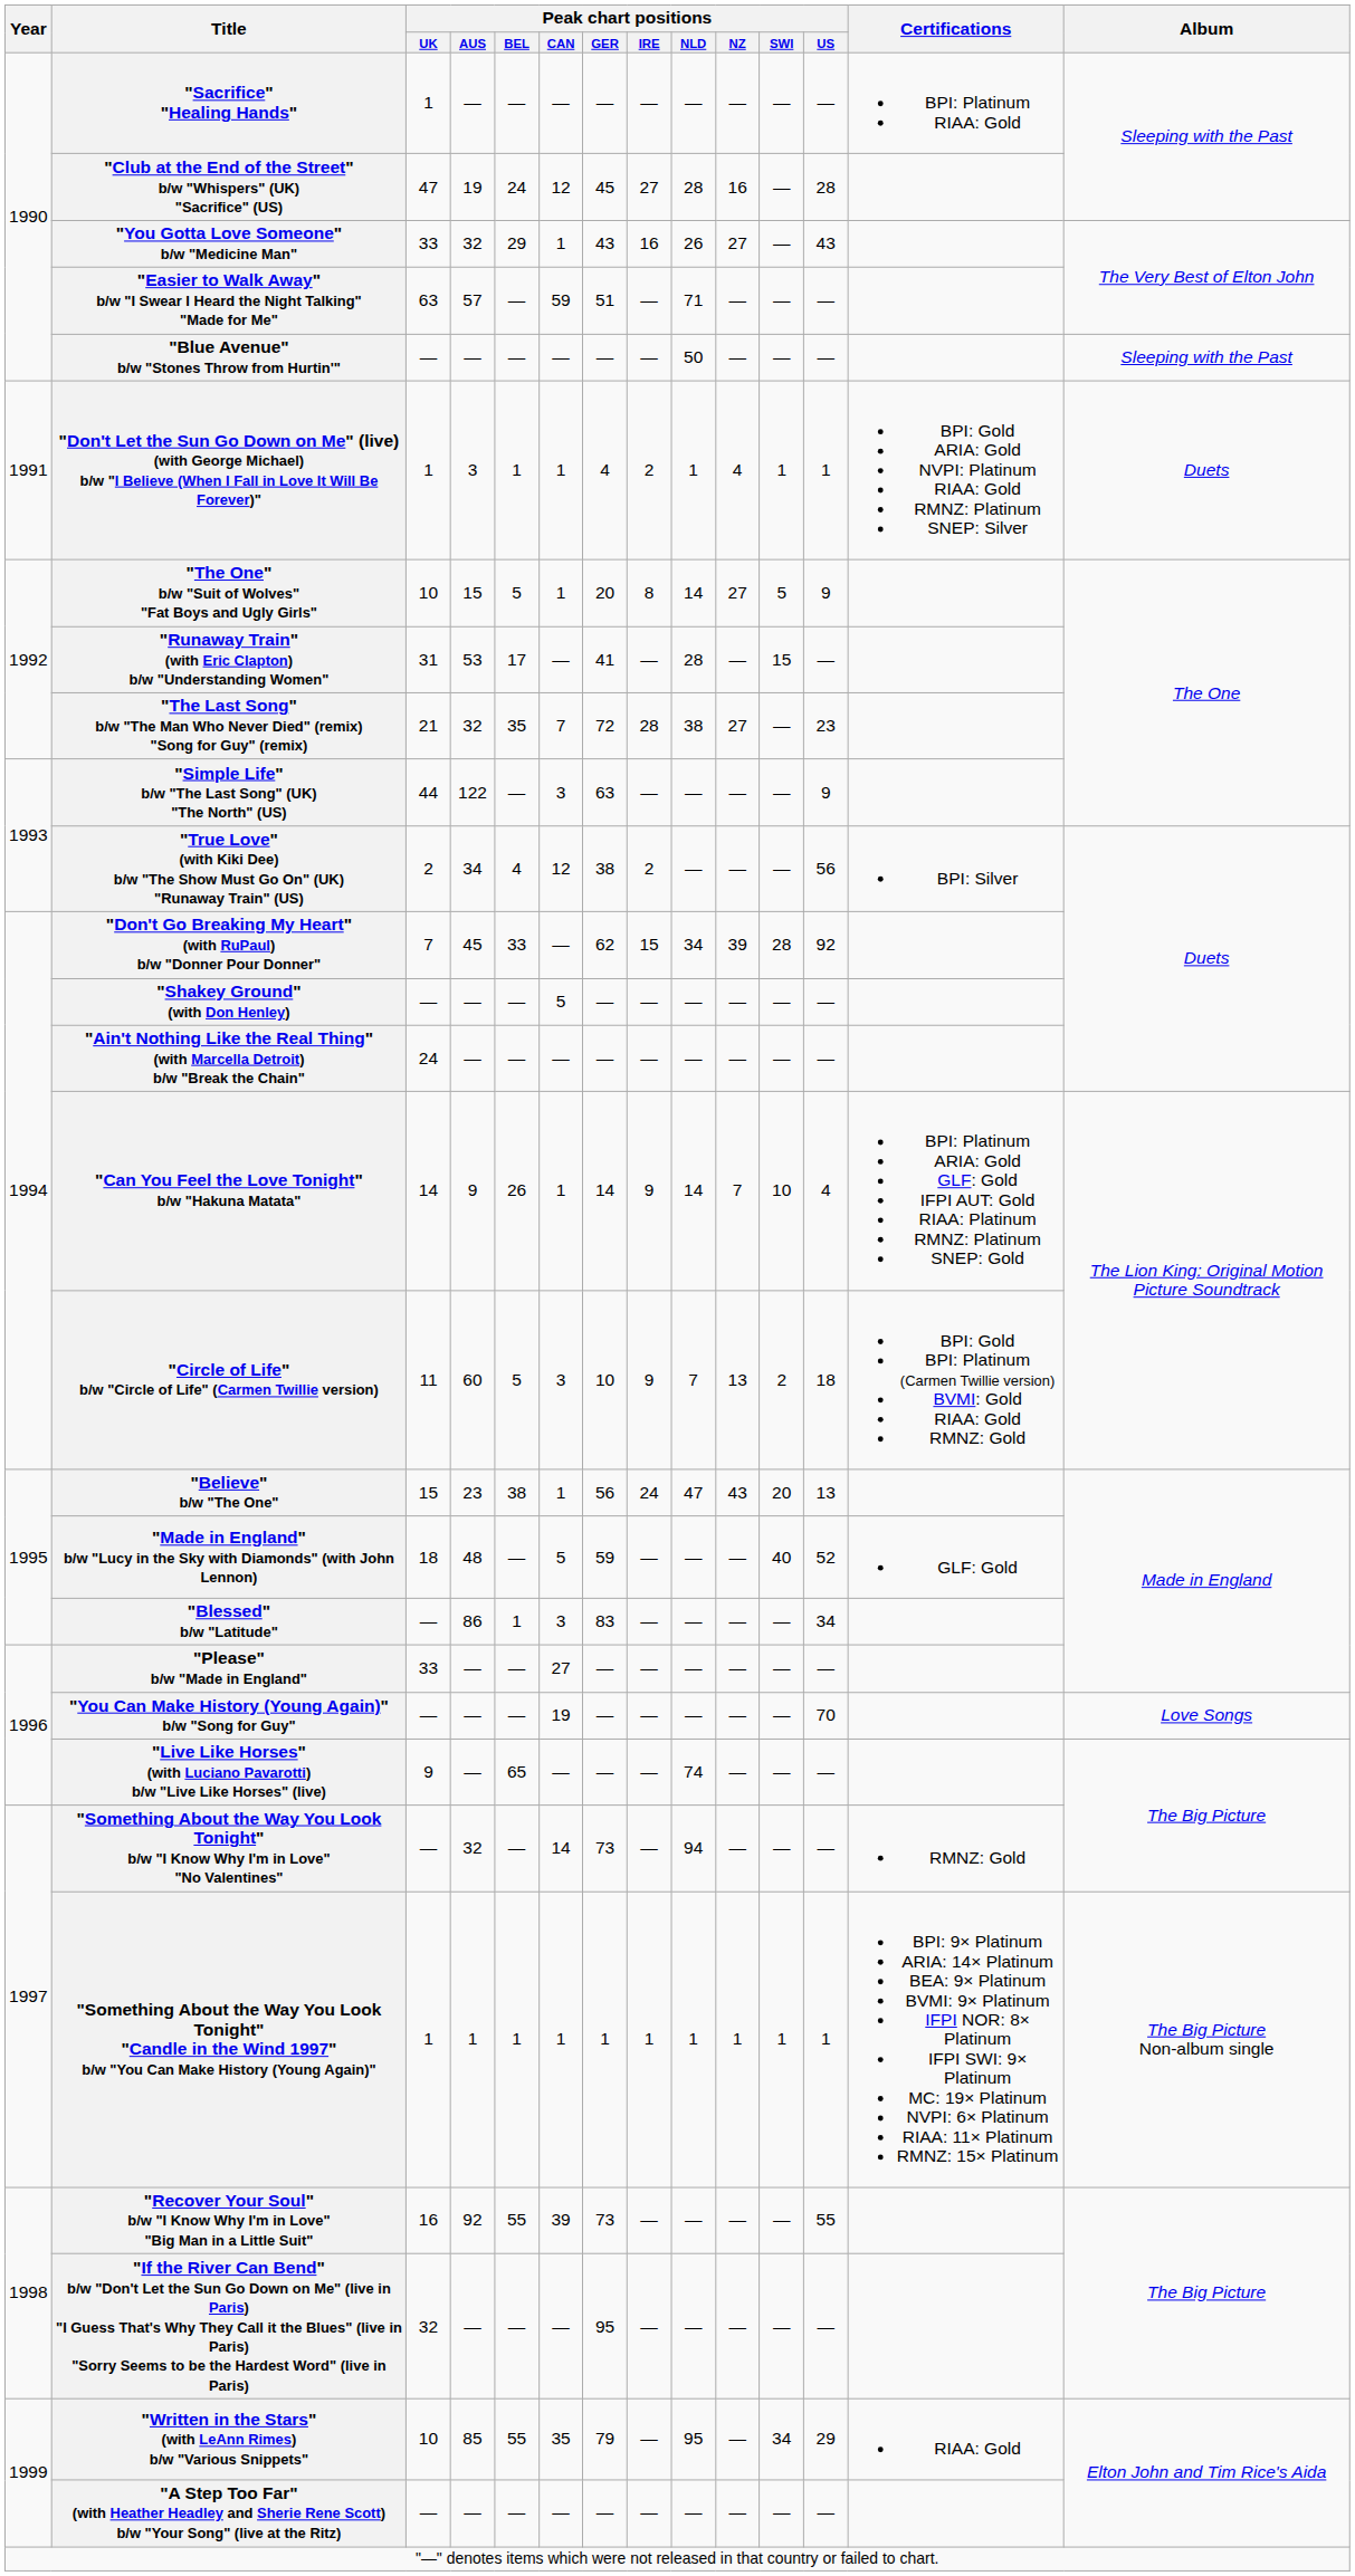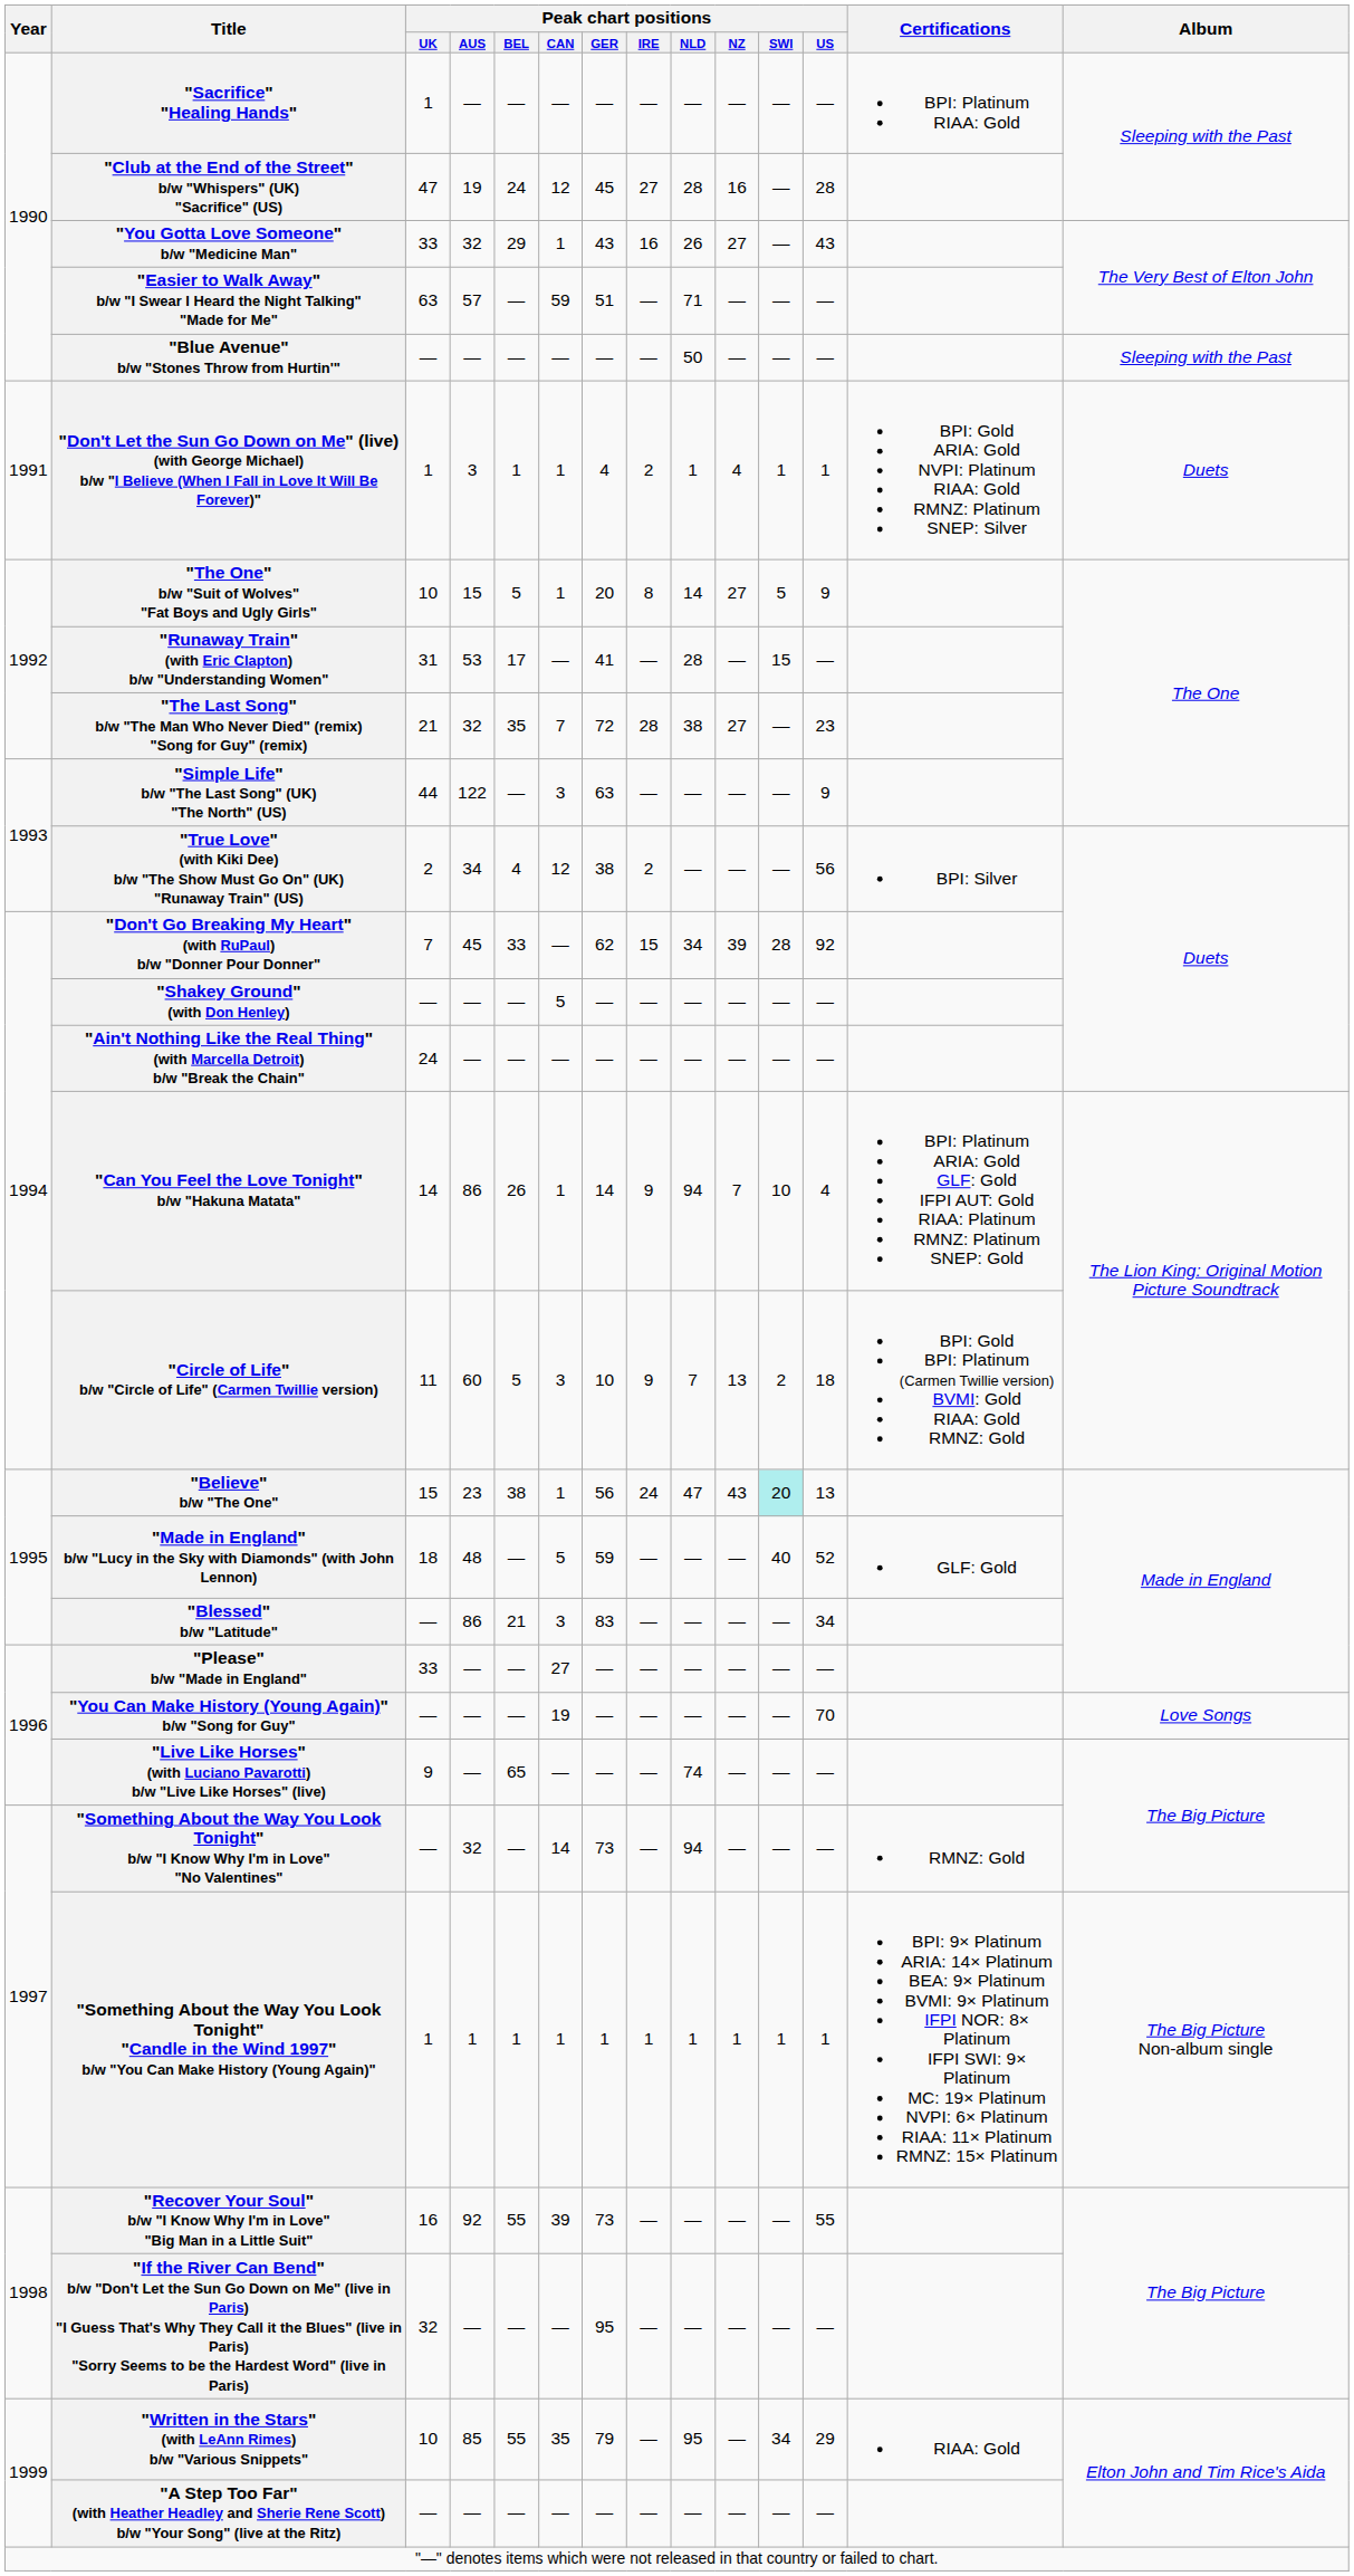"Can You Feel the Love Tonight" b/w "Hakuna Matata" | Peak chart positions / AUS: 9 -> 86
"Can You Feel the Love Tonight" b/w "Hakuna Matata" | Peak chart positions / NLD: 14 -> 94
"Believe" b/w "The One" | Peak chart positions / SWI: no background -> paleturquoise background
"Blessed" b/w "Latitude" | Peak chart positions / BEL: 1 -> 21
